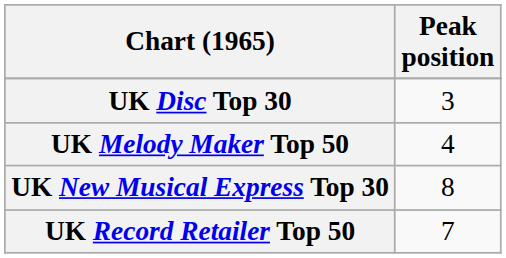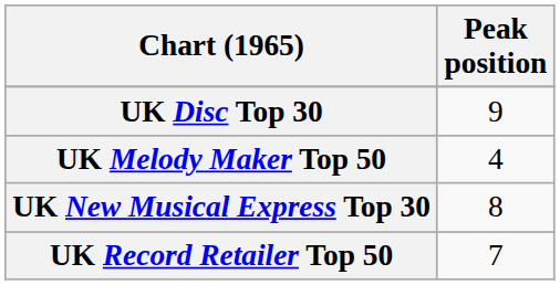UK Disc Top 30 | Peak position: 3 -> 9
